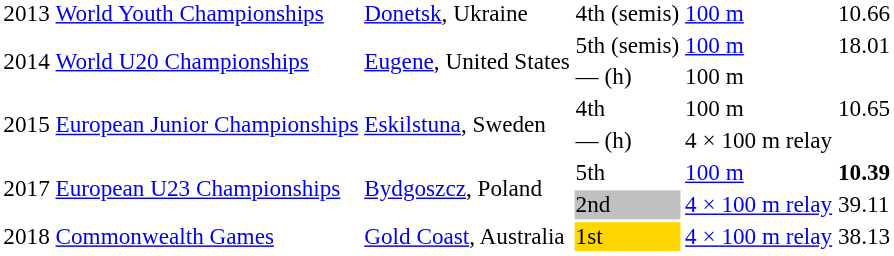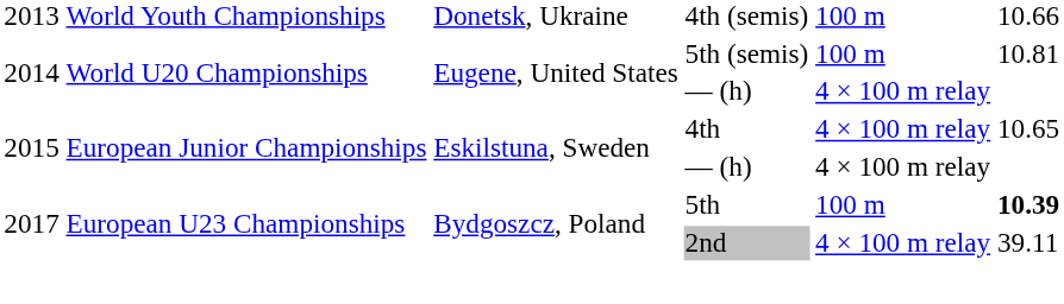5th (semis) | column 6: 18.01 -> 10.81
2014 / — (h) | column 5: 100 m -> 4 × 100 m relay
4th | column 5: 100 m -> 4 × 100 m relay
- row: 2018 | Commonwealth Games | Gold Coast, Australia | 1st | 4 × 100 m relay | 38.13
